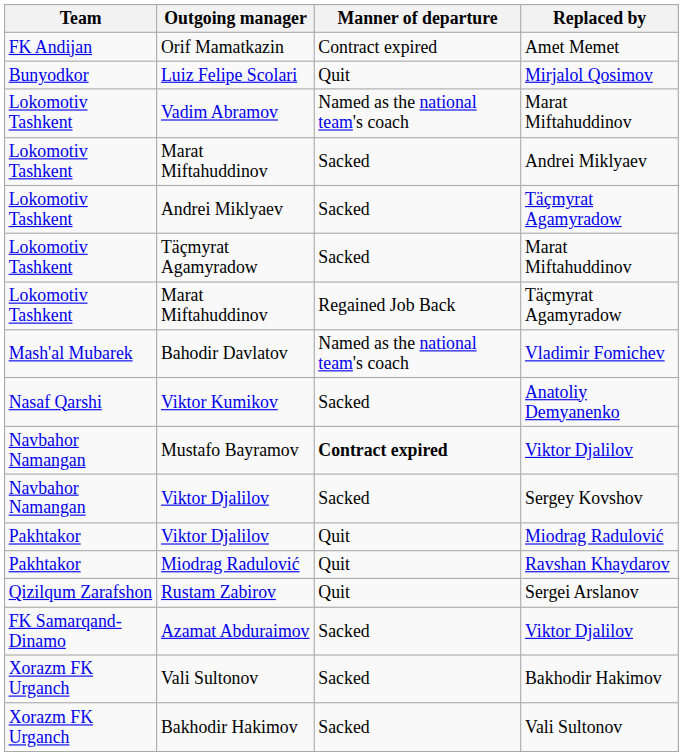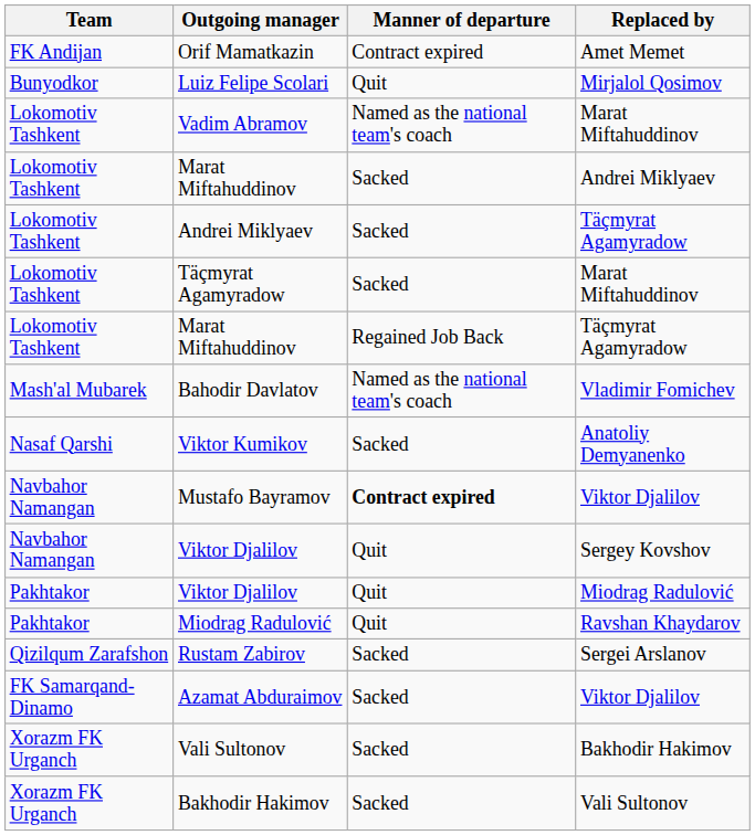Viktor Djalilov / Sergey Kovshov | Manner of departure: Sacked -> Quit
Rustam Zabirov | Manner of departure: Quit -> Sacked
